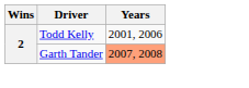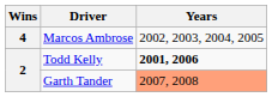+ row: 4 | Marcos Ambrose | 2002, 2003, 2004, 2005
Todd Kelly | Years: normal -> bold
